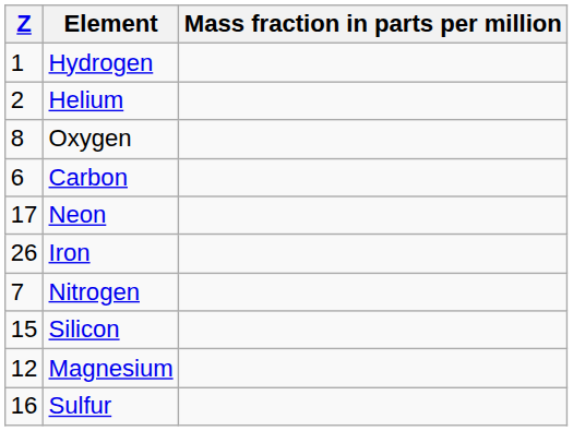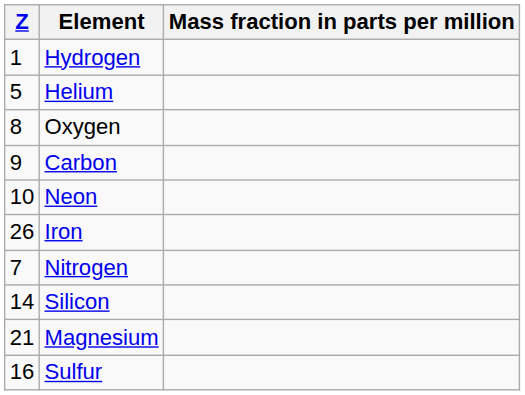Helium | Z: 2 -> 5
Carbon | Z: 6 -> 9
Neon | Z: 17 -> 10
Silicon | Z: 15 -> 14
Magnesium | Z: 12 -> 21
